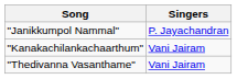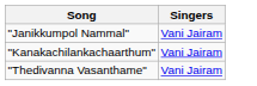"Janikkumpol Nammal" | Singers: P. Jayachandran -> Vani Jairam
